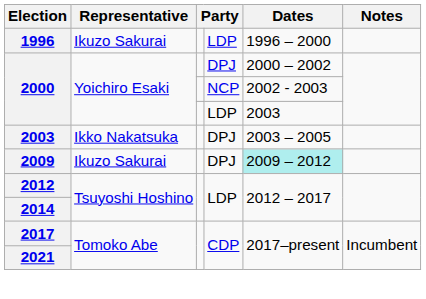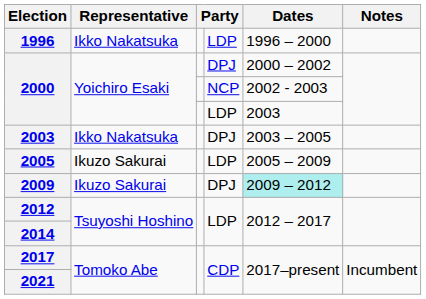1996 | Representative: Ikuzo Sakurai -> Ikko Nakatsuka
+ row: 2005 | Ikuzo Sakurai | LDP | 2005 – 2009
